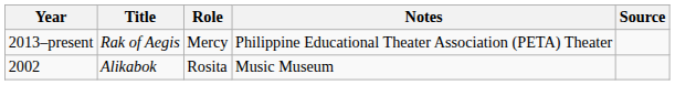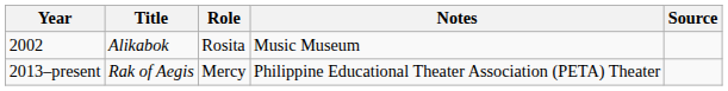rows swapped: 2002 <-> 2013–present
